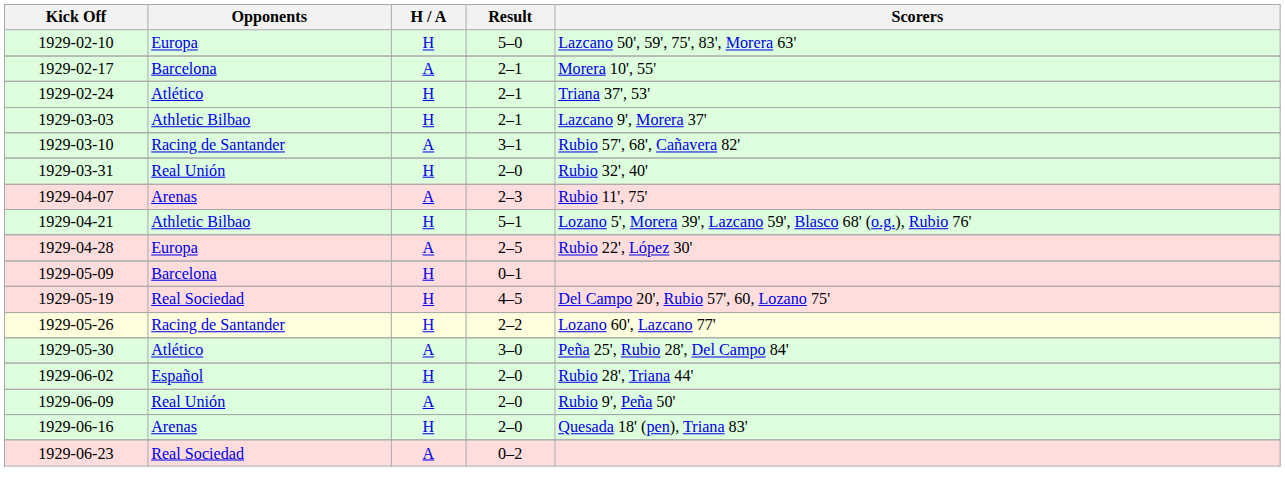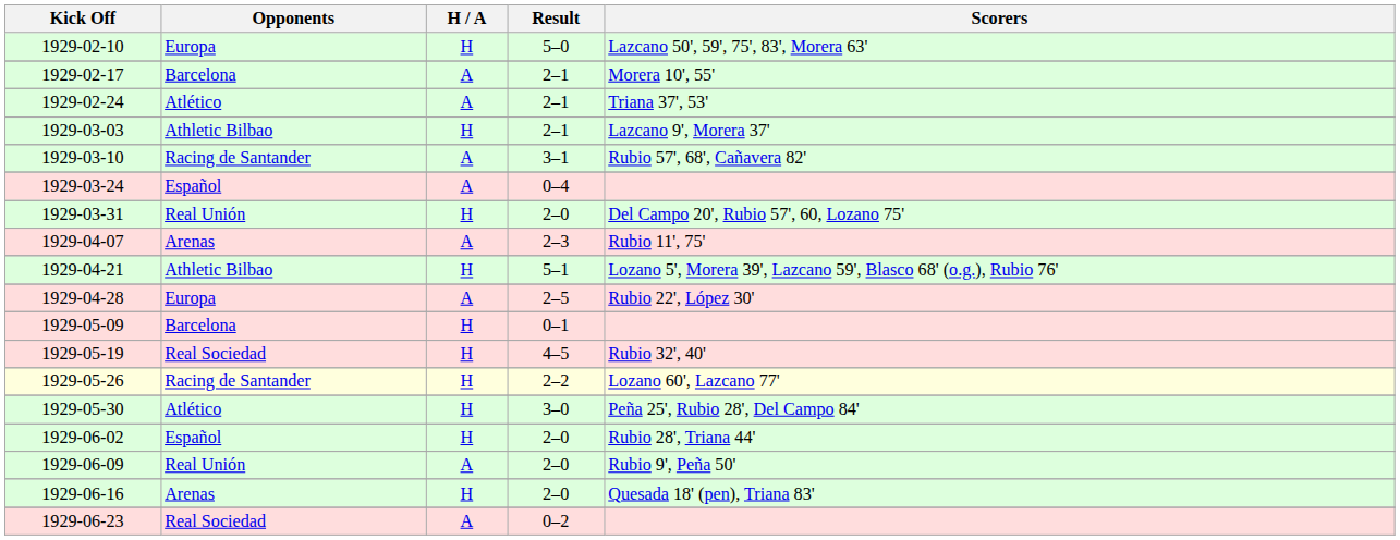1929-02-24 | H / A: H -> A
+ row: 1929-03-24 | Español | A | 0–4
1929-03-31 | Scorers: Rubio 32', 40' -> Del Campo 20', Rubio 57', 60, Lozano 75'
1929-05-19 | Scorers: Del Campo 20', Rubio 57', 60, Lozano 75' -> Rubio 32', 40'
1929-05-30 | H / A: A -> H
